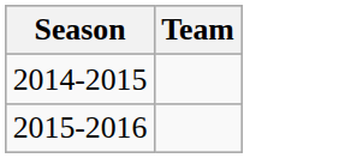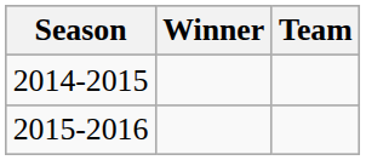+ column: Winner
